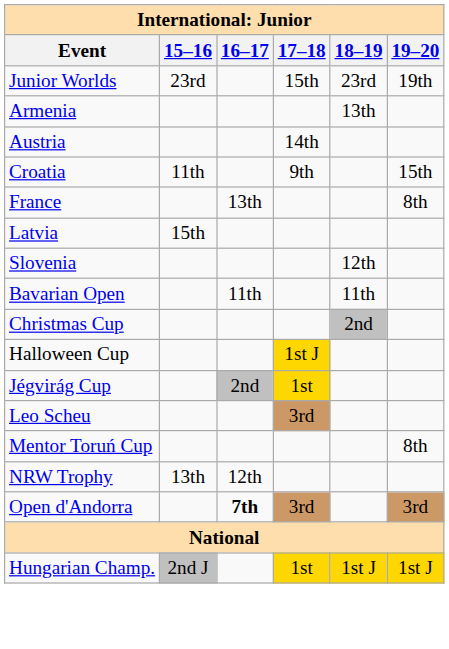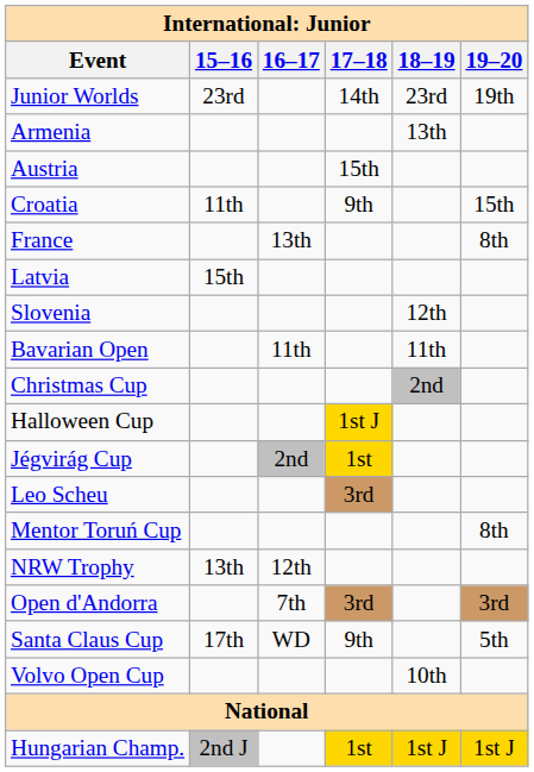Junior Worlds | 17–18: 15th -> 14th
Austria | 17–18: 14th -> 15th
Open d'Andorra | 16–17: bold -> normal
+ row: Santa Claus Cup | 17th | WD | 9th | 5th
+ row: Volvo Open Cup | 10th
